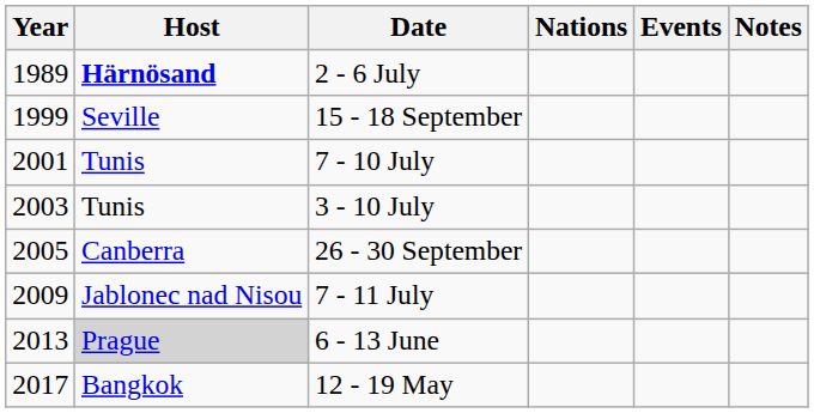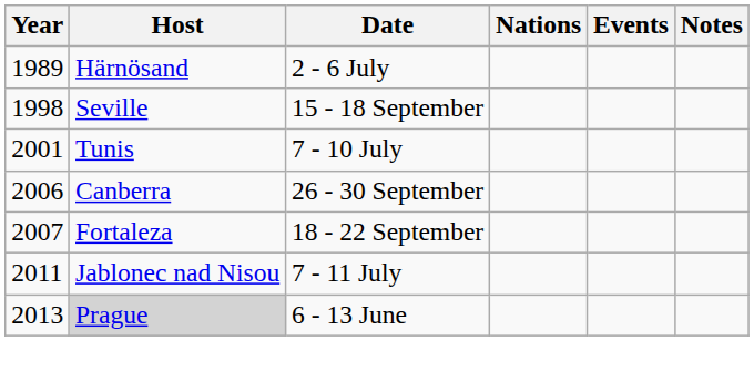2 - 6 July | Host: bold -> normal
15 - 18 September | Year: 1999 -> 1998
- row: 2003 | Tunis | 3 - 10 July
26 - 30 September | Year: 2005 -> 2006
+ row: 2007 | Fortaleza | 18 - 22 September
7 - 11 July | Year: 2009 -> 2011
- row: 2017 | Bangkok | 12 - 19 May
